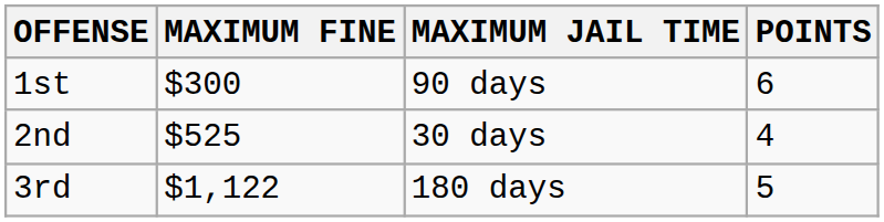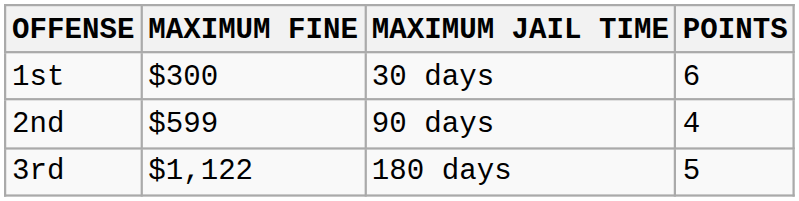1st | MAXIMUM JAIL TIME: 90 days -> 30 days
2nd | MAXIMUM FINE: $525 -> $599
2nd | MAXIMUM JAIL TIME: 30 days -> 90 days
